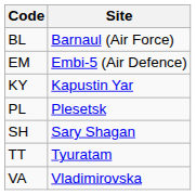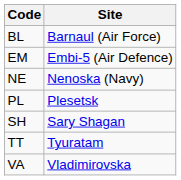- row: KY | Kapustin Yar
+ row: NE | Nenoska (Navy)
